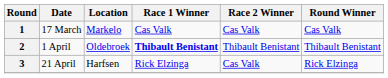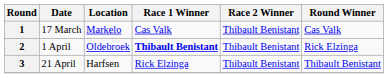1 | Race 2 Winner: Cas Valk -> Thibault Benistant
2 | Round Winner: Thibault Benistant -> Rick Elzinga
3 | Race 2 Winner: Cas Valk -> Thibault Benistant
3 | Round Winner: Rick Elzinga -> Thibault Benistant
